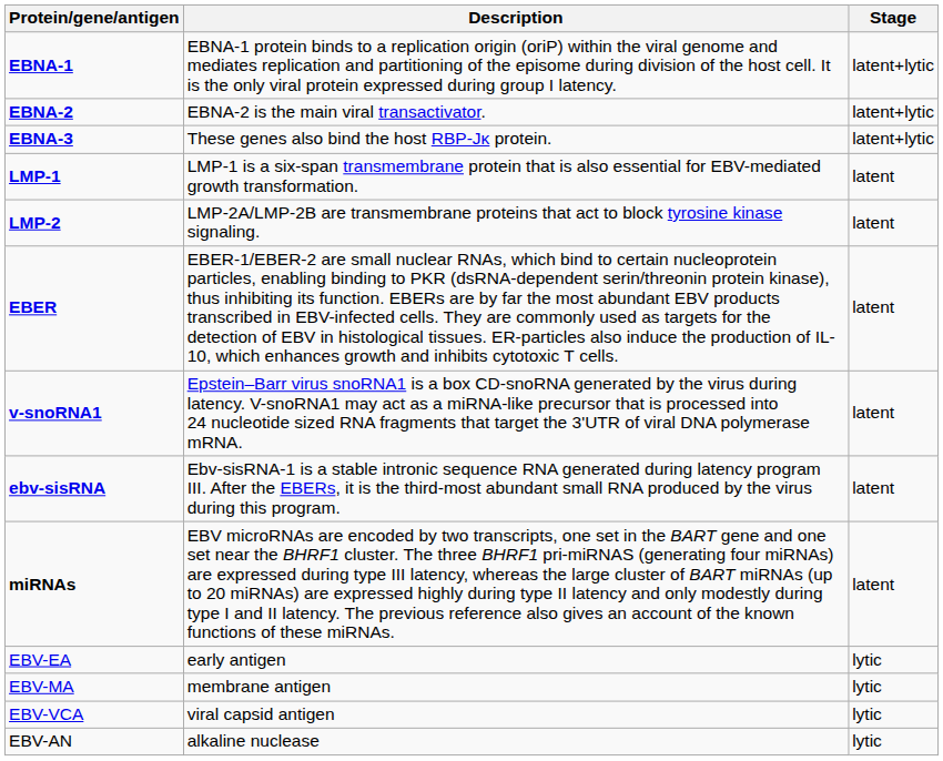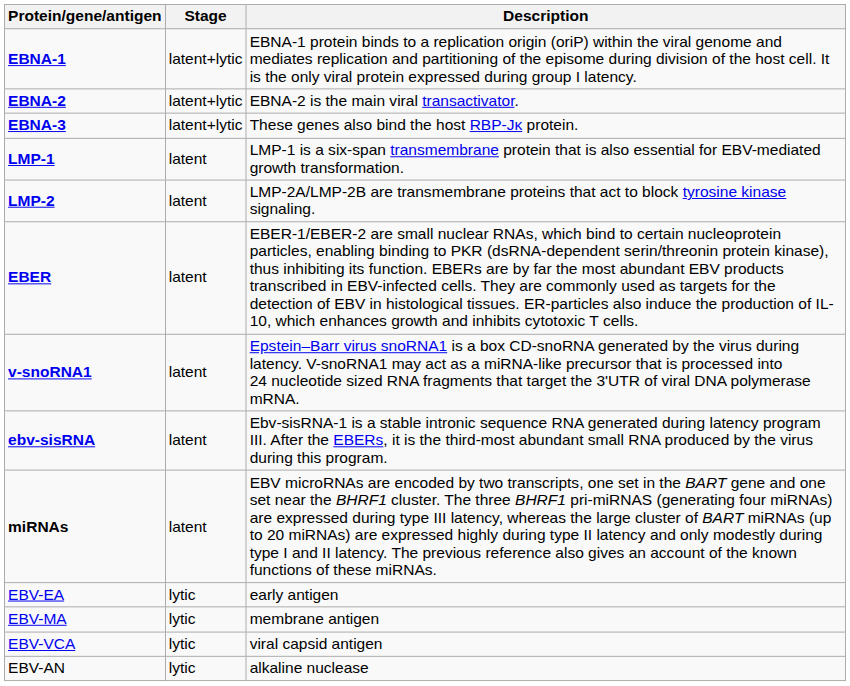columns swapped: Stage <-> Description
